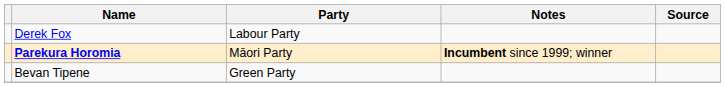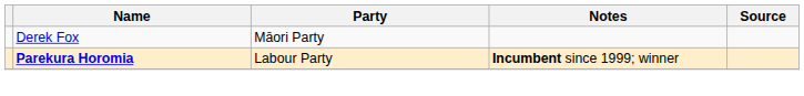Derek Fox | Party: Labour Party -> Māori Party
Parekura Horomia | Party: Māori Party -> Labour Party
- row: Bevan Tipene | Green Party
